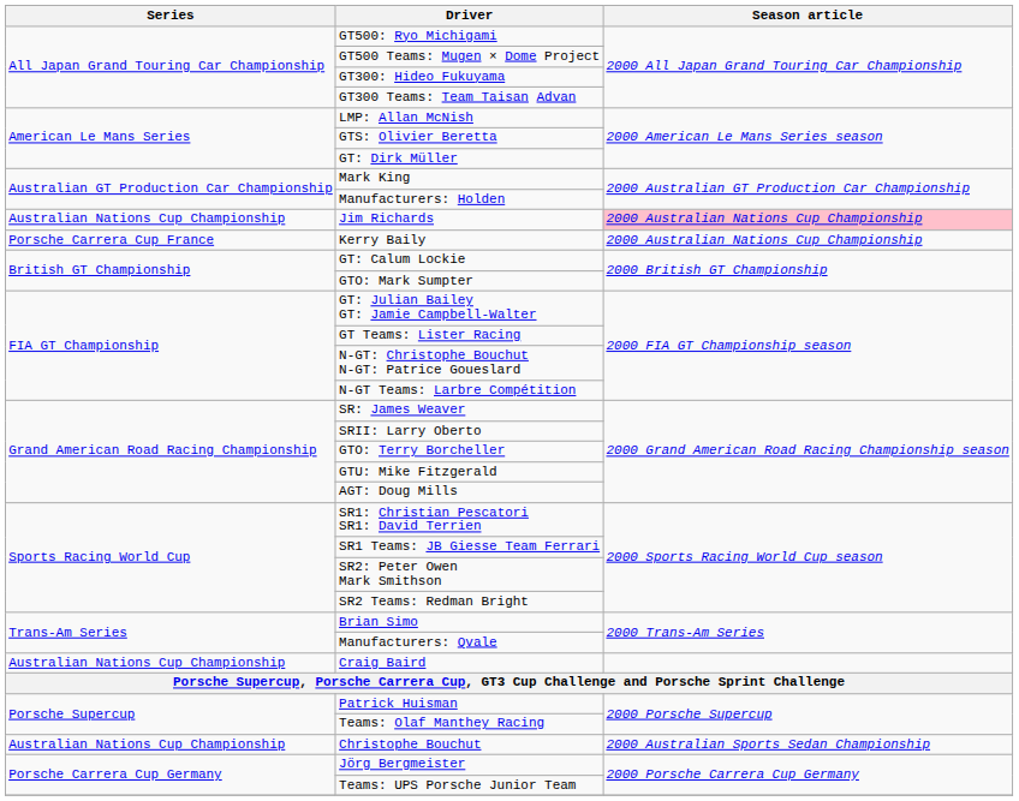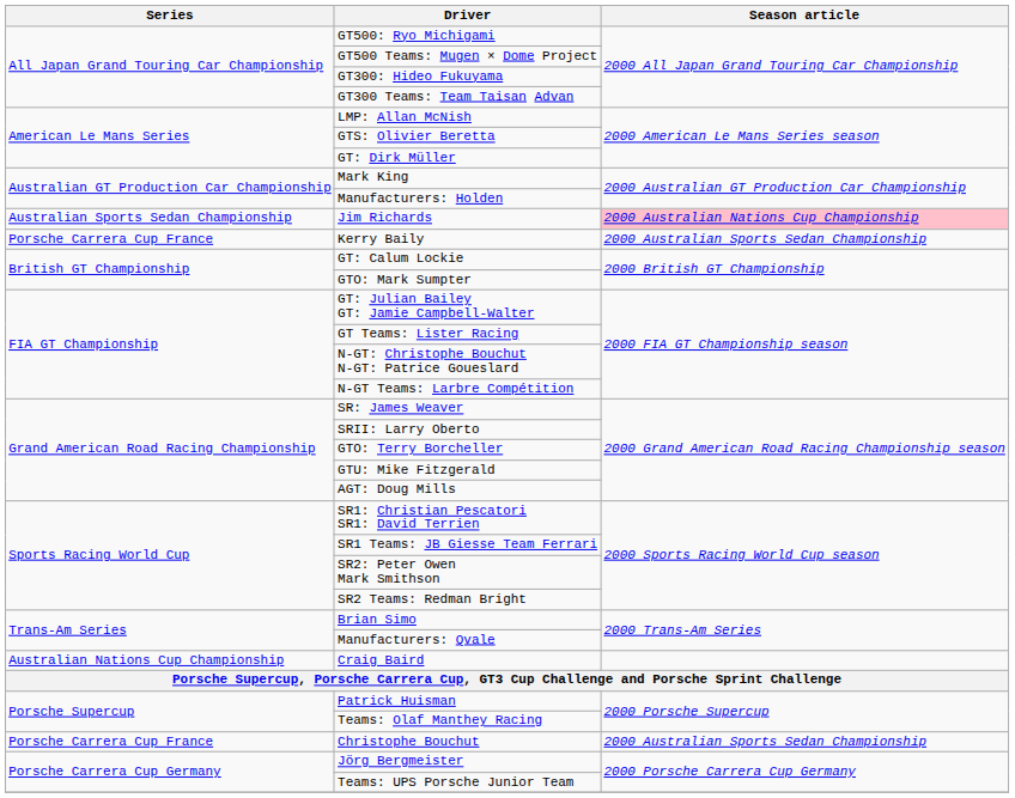Jim Richards | Series: Australian Nations Cup Championship -> Australian Sports Sedan Championship
Kerry Baily | Season article: 2000 Australian Nations Cup Championship -> 2000 Australian Sports Sedan Championship
Christophe Bouchut | Series: Australian Nations Cup Championship -> Porsche Carrera Cup France
